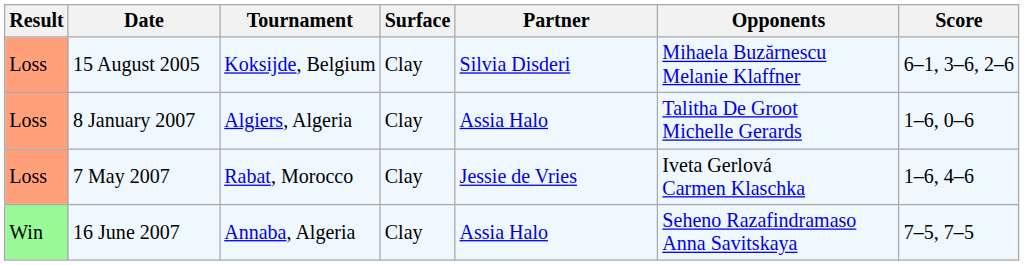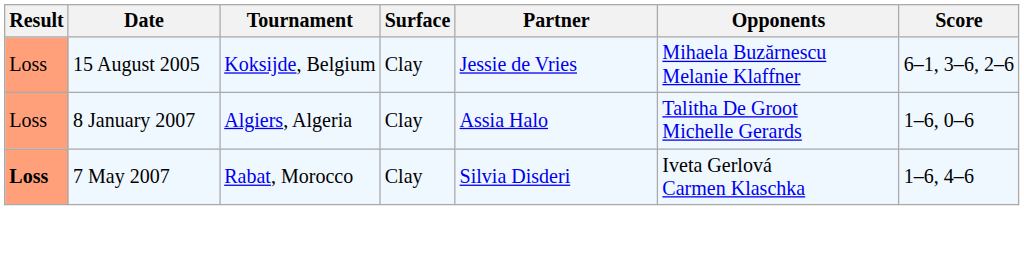15 August 2005 | Partner: Silvia Disderi -> Jessie de Vries
7 May 2007 | Result: normal -> bold
7 May 2007 | Partner: Jessie de Vries -> Silvia Disderi
- row: Win | 16 June 2007 | Annaba, Algeria | Clay | Assia Halo | Seheno Razafindramaso Anna Savitskaya | 7–5, 7–5
